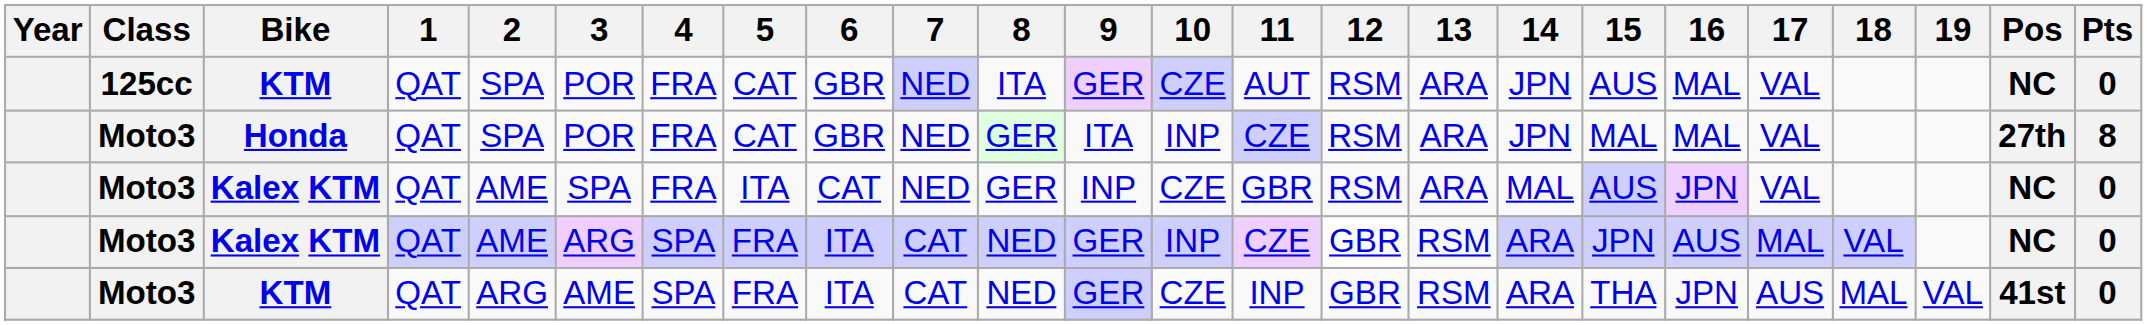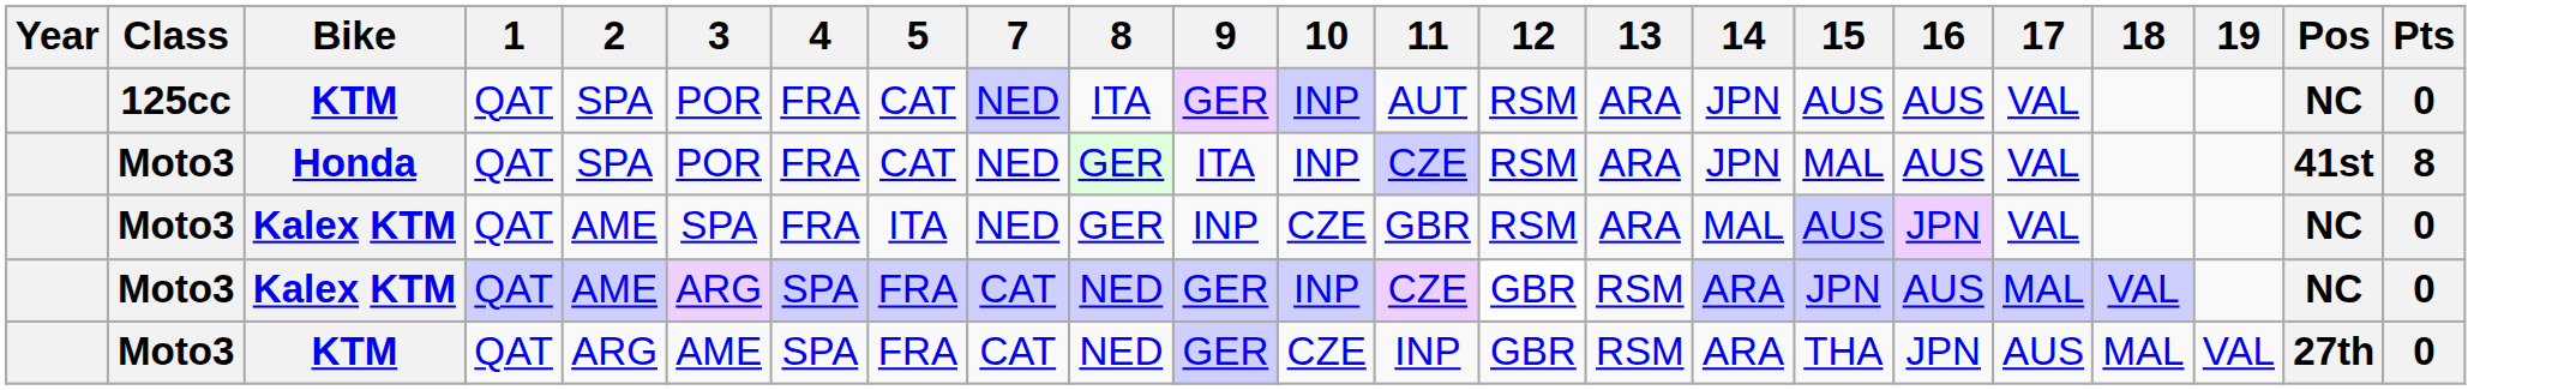- column: 6 | GBR | GBR | CAT | ITA | ITA
125cc / KTM | 10: CZE -> INP
125cc / KTM | 16: MAL -> AUS
Honda | 16: MAL -> AUS
Honda | Pos: 27th -> 41st
Moto3 / KTM | Pos: 41st -> 27th
